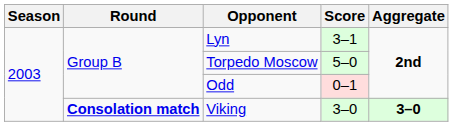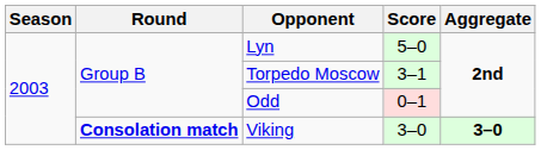Lyn | Score: 3–1 -> 5–0
Torpedo Moscow | Score: 5–0 -> 3–1
